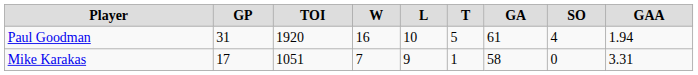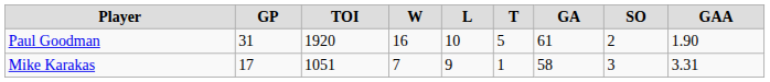Paul Goodman | SO: 4 -> 2
Paul Goodman | GAA: 1.94 -> 1.90
Mike Karakas | SO: 0 -> 3
